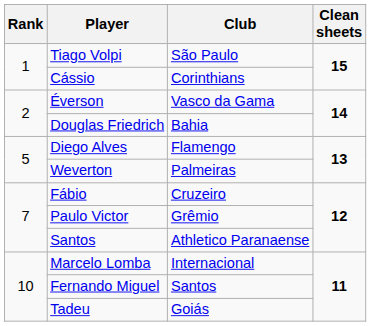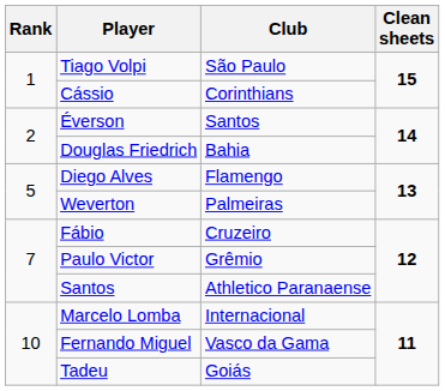Éverson | Club: Vasco da Gama -> Santos
Fernando Miguel | Club: Santos -> Vasco da Gama
